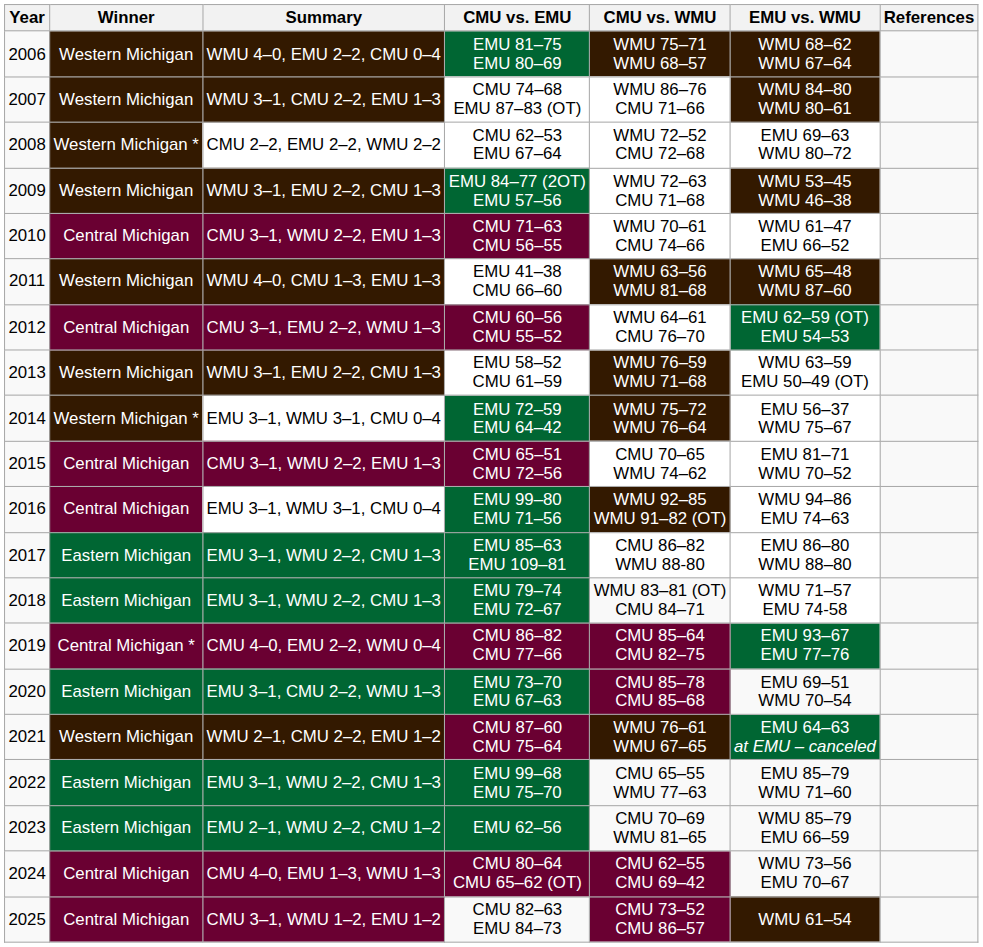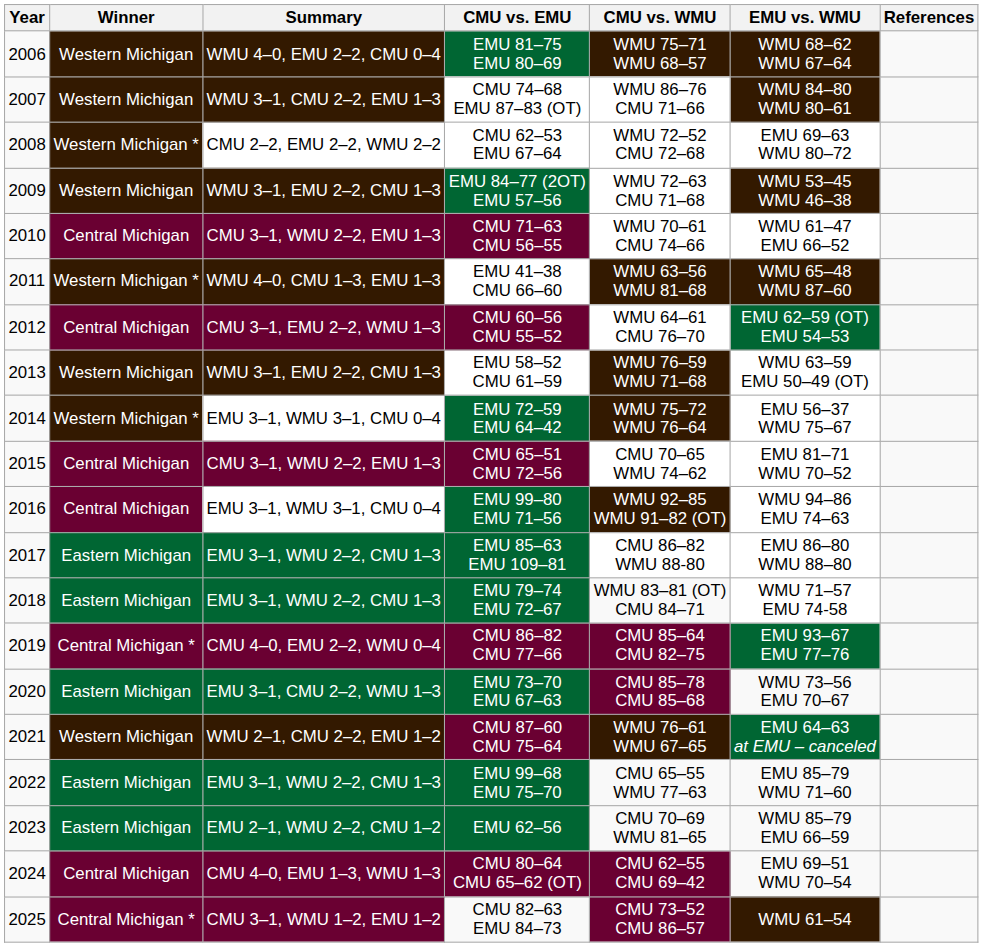EMU 41–38 CMU 66–60 | Winner: Western Michigan -> Western Michigan *
EMU 73–70 EMU 67–63 | EMU vs. WMU: EMU 69–51 WMU 70–54 -> WMU 73–56 EMU 70–67
CMU 80–64 CMU 65–62 (OT) | EMU vs. WMU: WMU 73–56 EMU 70–67 -> EMU 69–51 WMU 70–54
CMU 82–63 EMU 84–73 | Winner: Central Michigan -> Central Michigan *
